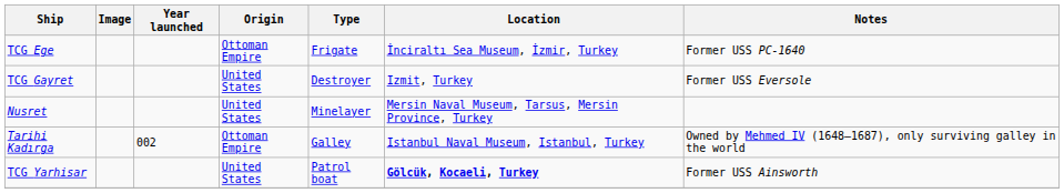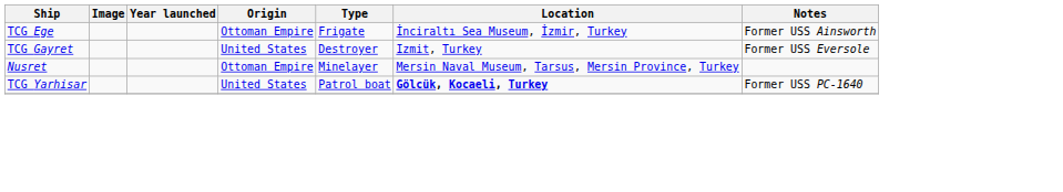TCG Ege | Notes: Former USS PC-1640 -> Former USS Ainsworth
Nusret | Origin: United States -> Ottoman Empire
- row: Tarihi Kadırga | 002 | Ottoman Empire | Galley | Istanbul Naval Museum, Istanbul, Turkey | Owned by Mehmed IV (1648–1687), only surviving galley in the world
TCG Yarhisar | Notes: Former USS Ainsworth -> Former USS PC-1640
